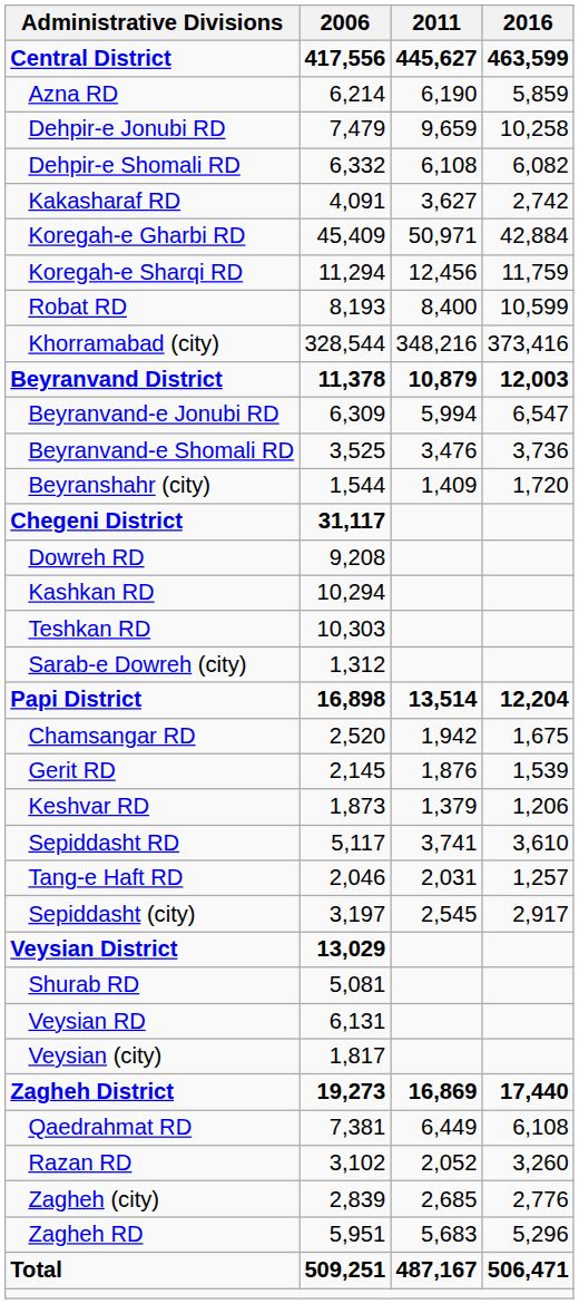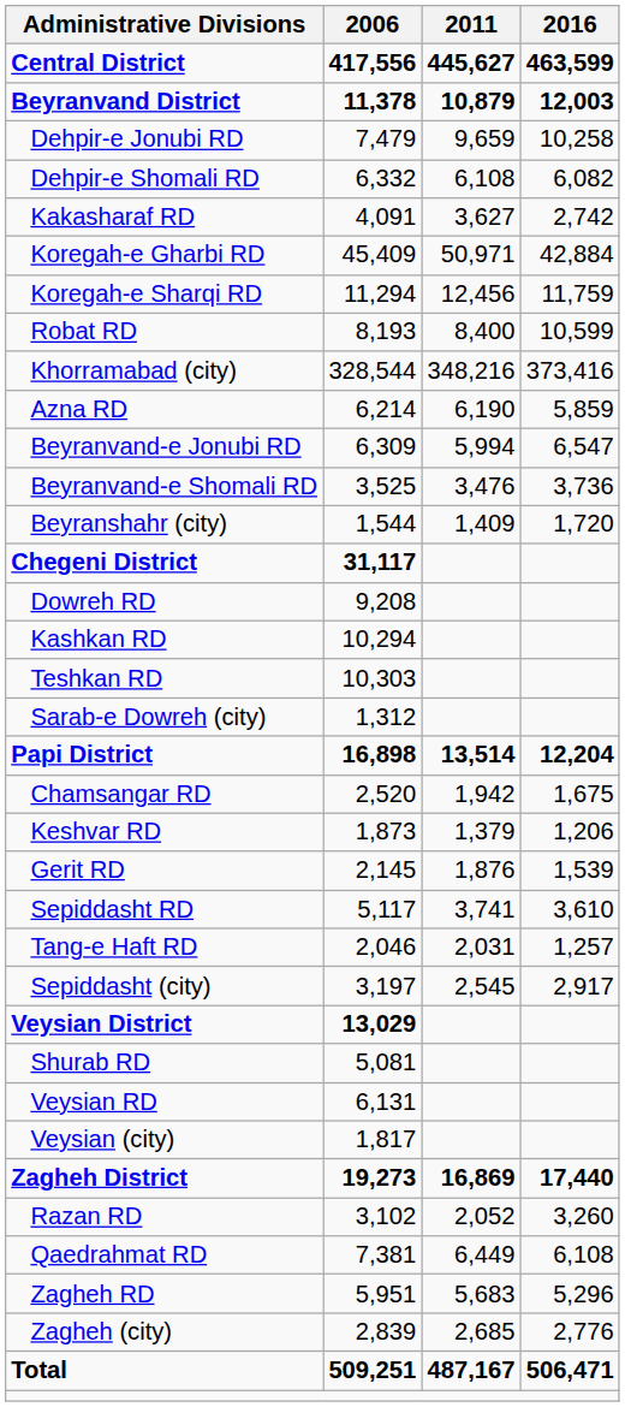rows swapped: Azna RD <-> Beyranvand District
rows swapped: Gerit RD <-> Keshvar RD
rows swapped: Qaedrahmat RD <-> Razan RD
rows swapped: Zagheh RD <-> Zagheh (city)
